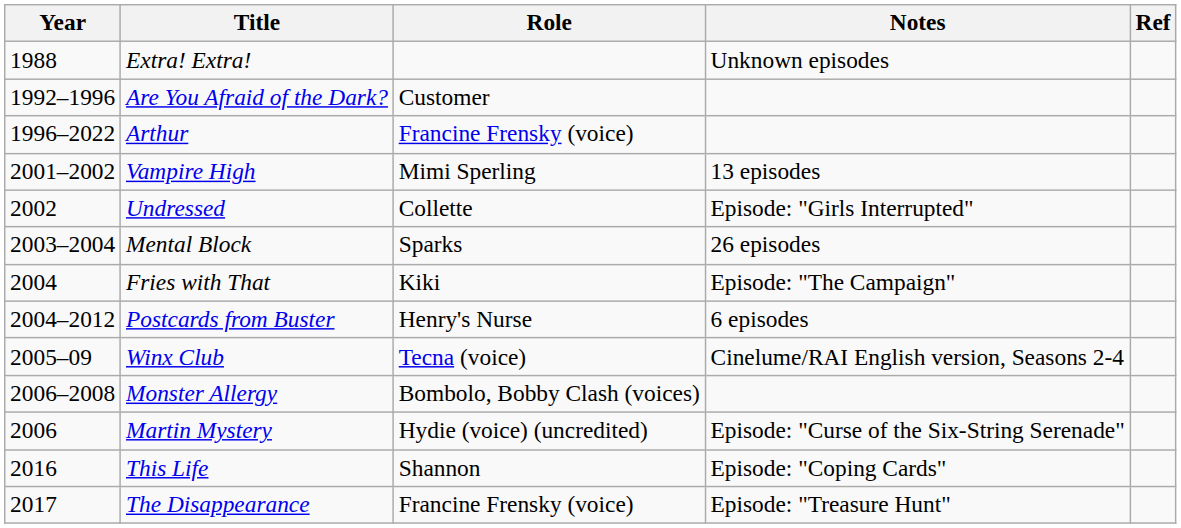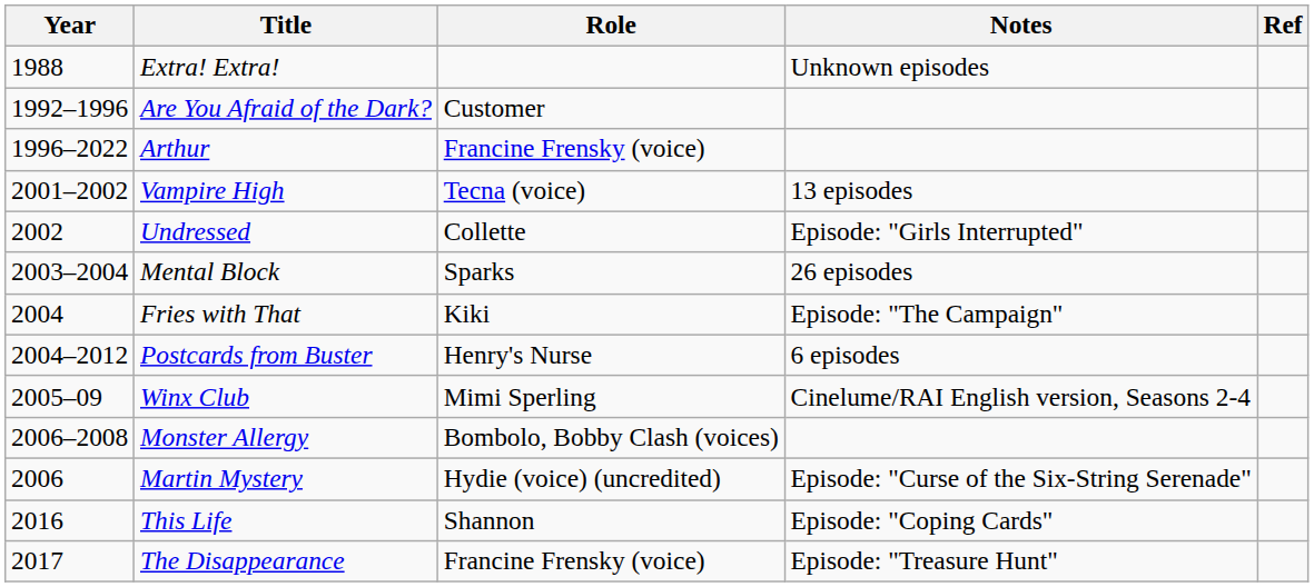Vampire High | Role: Mimi Sperling -> Tecna (voice)
Winx Club | Role: Tecna (voice) -> Mimi Sperling
